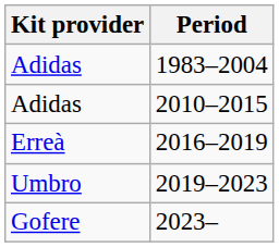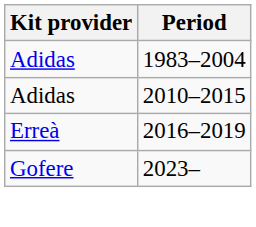- row: Umbro | 2019–2023
